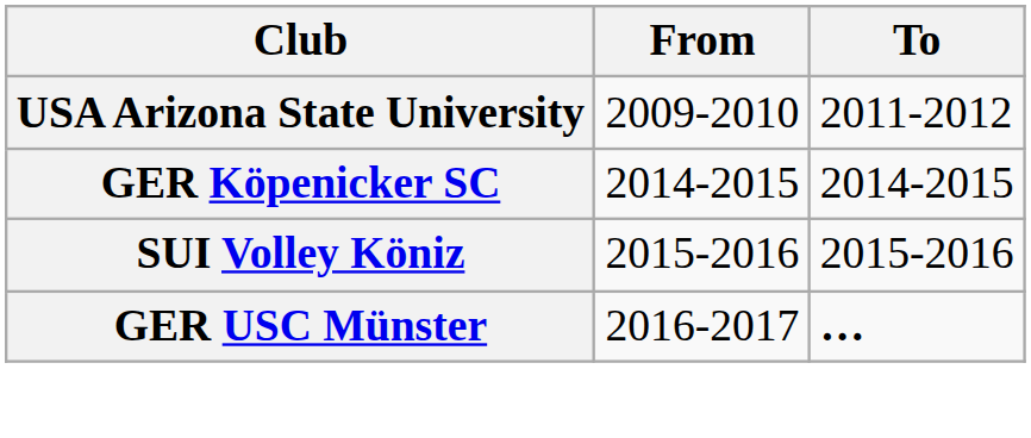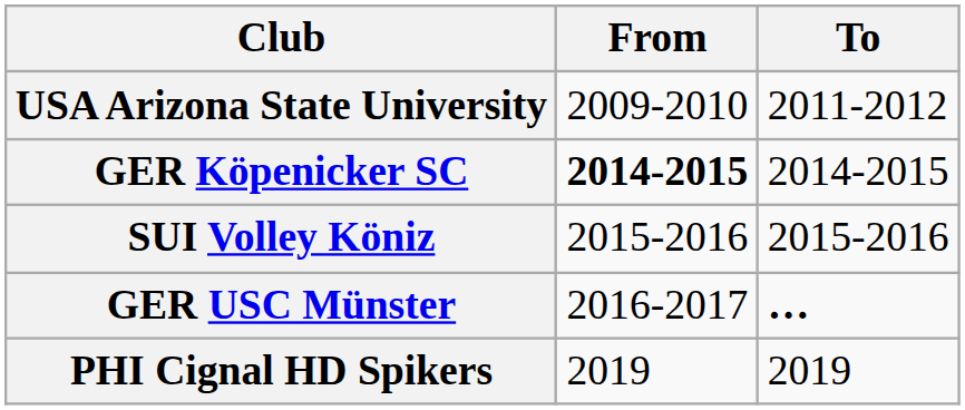GER Köpenicker SC | From: normal -> bold
+ row: PHI Cignal HD Spikers | 2019 | 2019
